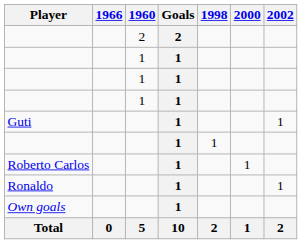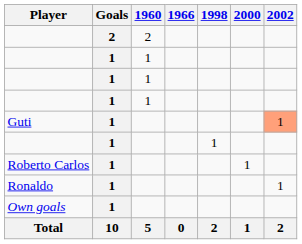columns swapped: Goals <-> 1966
Guti | 2002: no background -> lightsalmon background
